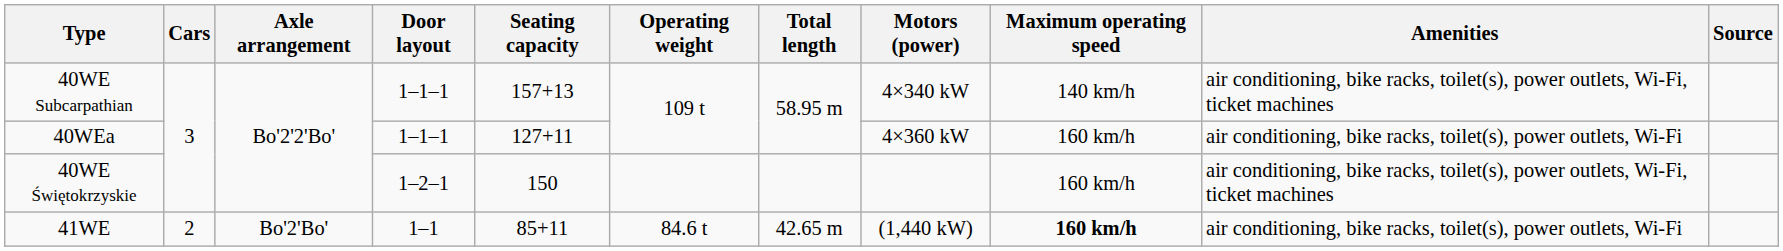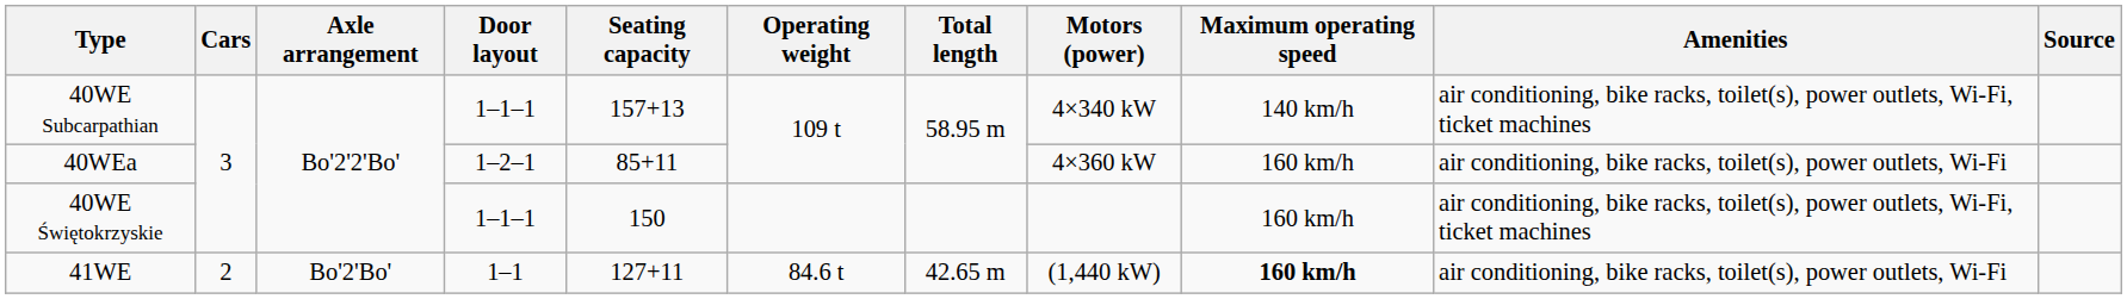40WEa | Door layout: 1–1–1 -> 1–2–1
40WEa | Seating capacity: 127+11 -> 85+11
40WE Świętokrzyskie | Door layout: 1–2–1 -> 1–1–1
41WE | Seating capacity: 85+11 -> 127+11
